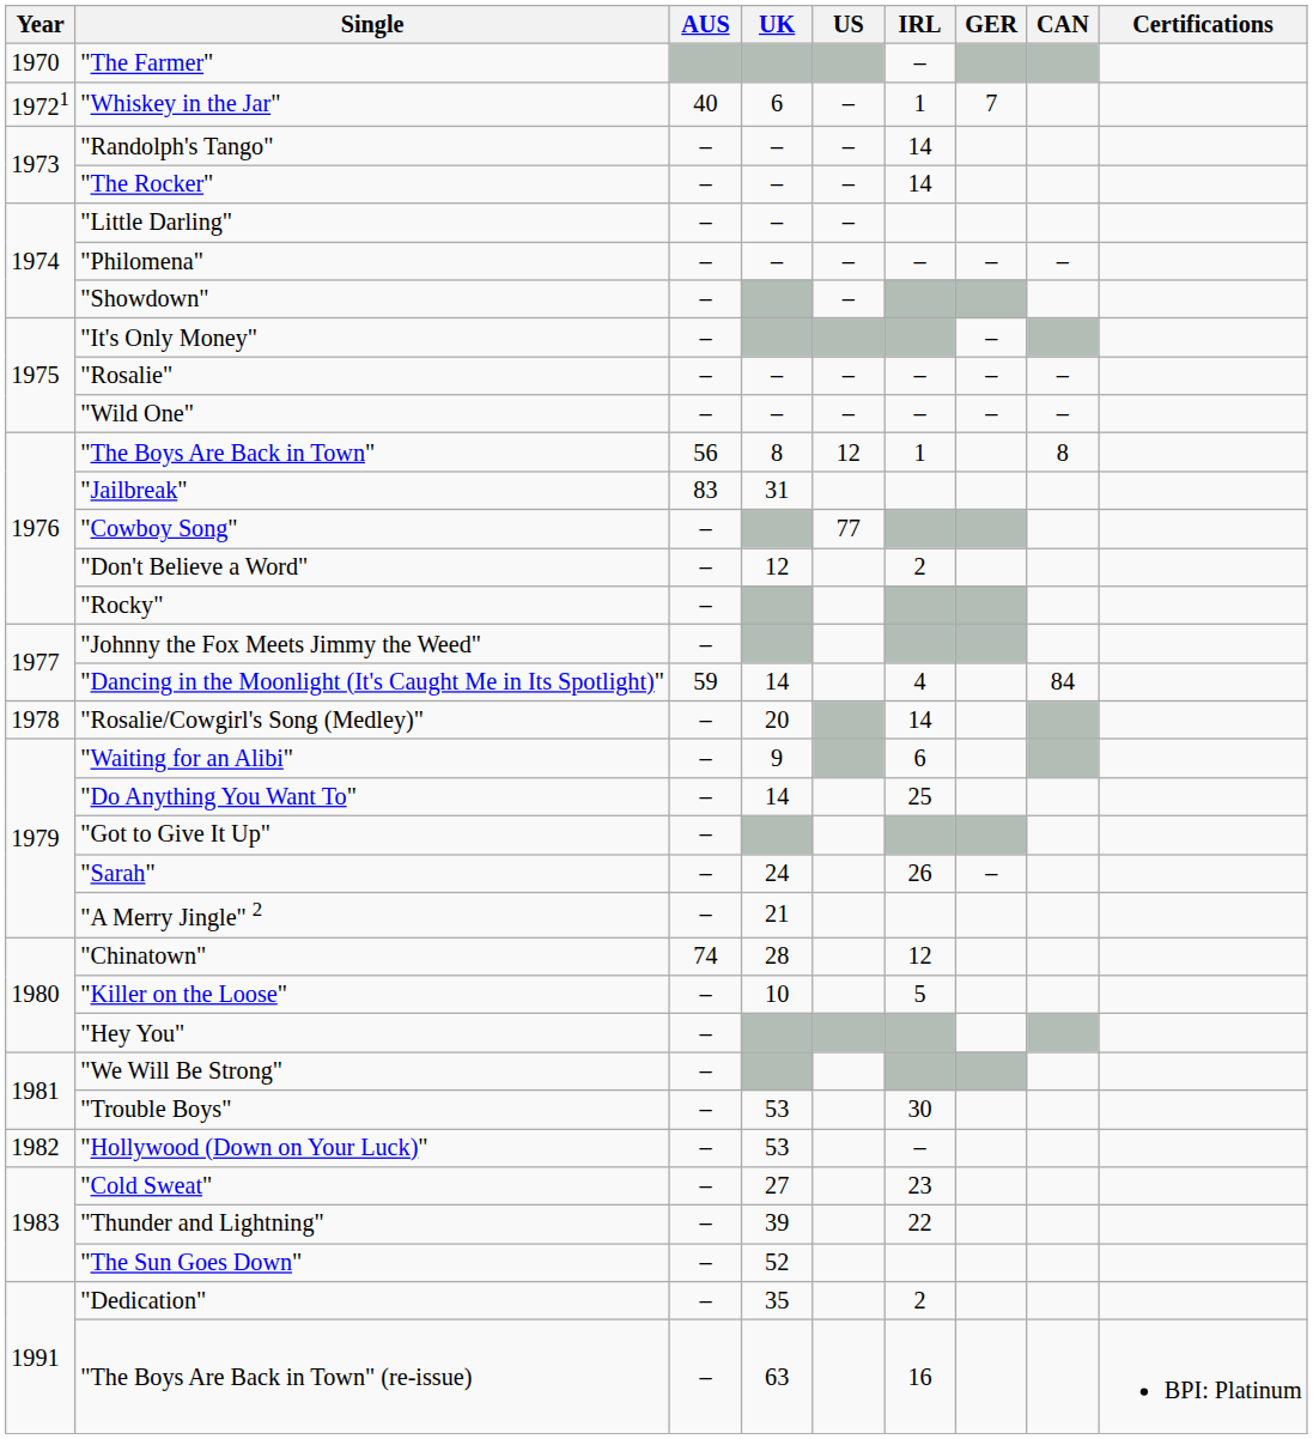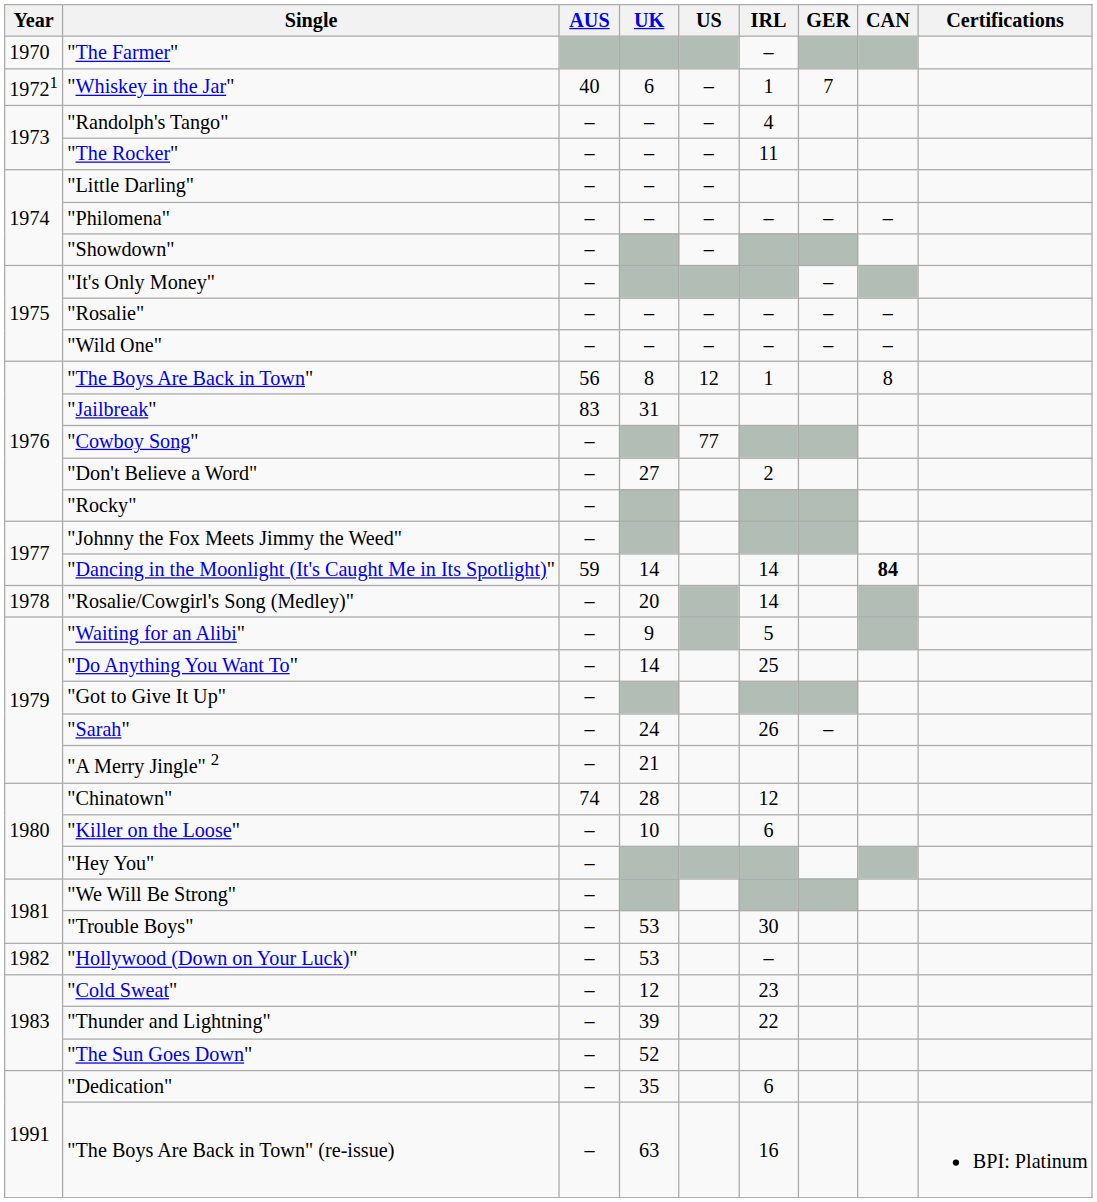"Randolph's Tango" | IRL: 14 -> 4
"The Rocker" | IRL: 14 -> 11
"Don't Believe a Word" | UK: 12 -> 27
"Dancing in the Moonlight (It's Caught Me in Its Spotlight)" | IRL: 4 -> 14
"Dancing in the Moonlight (It's Caught Me in Its Spotlight)" | CAN: normal -> bold
"Waiting for an Alibi" | IRL: 6 -> 5
"Killer on the Loose" | IRL: 5 -> 6
"Cold Sweat" | UK: 27 -> 12
"Dedication" | IRL: 2 -> 6
